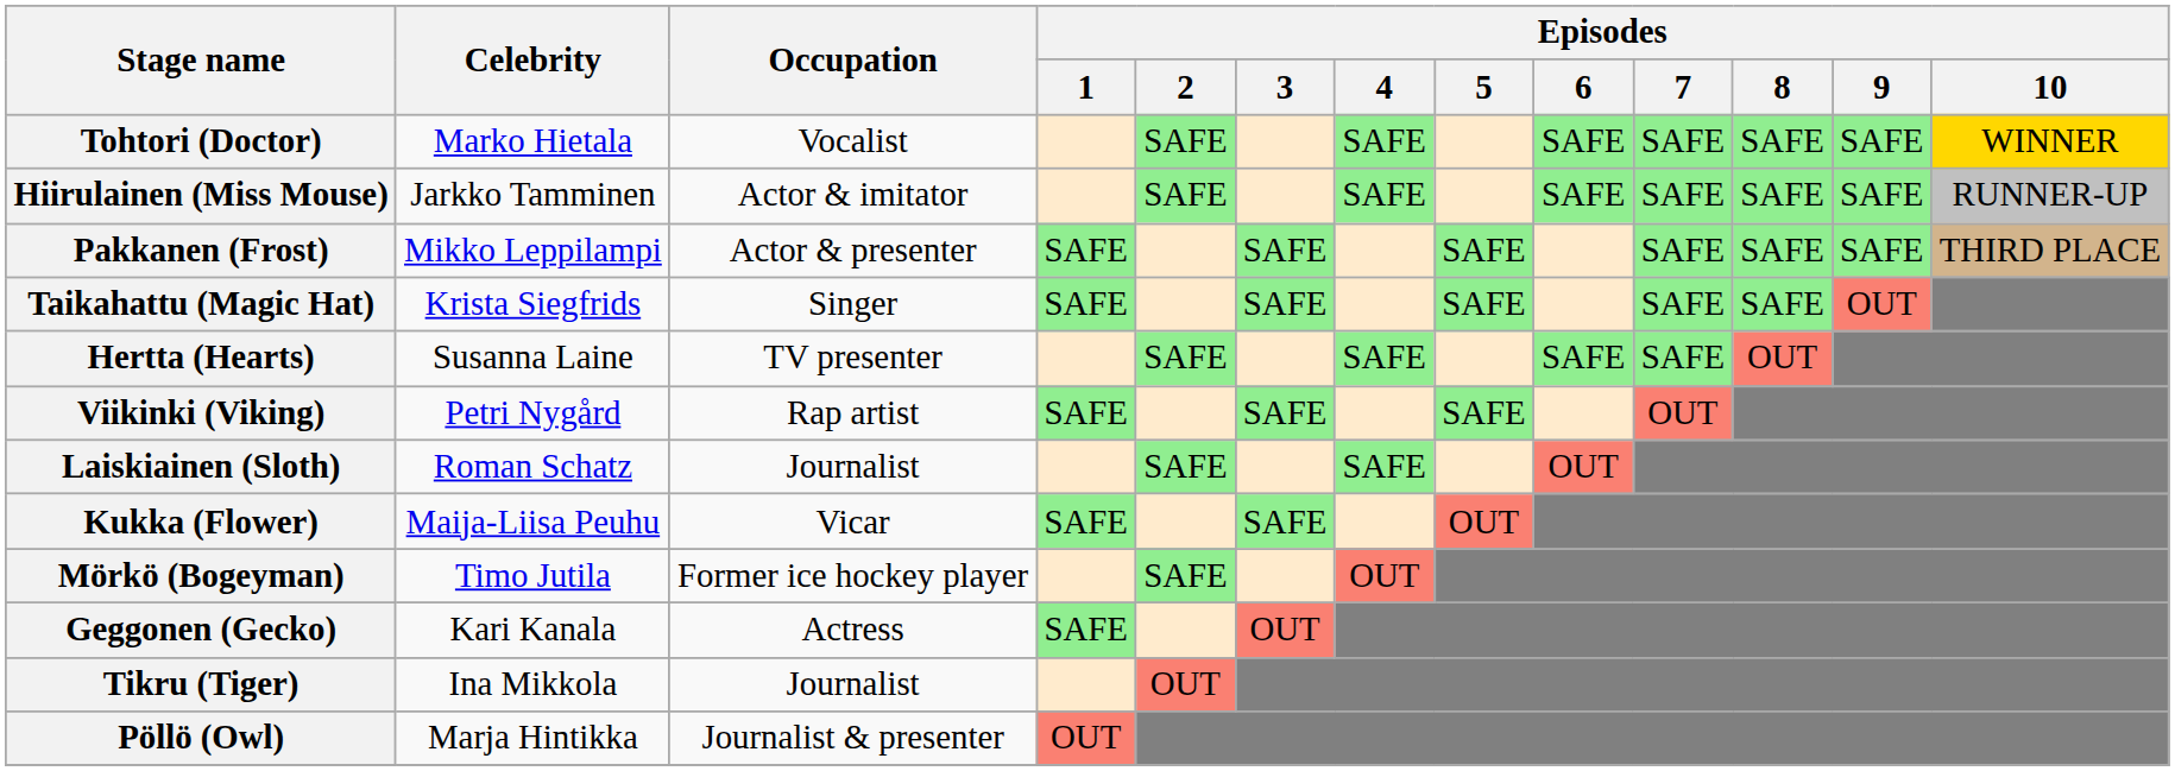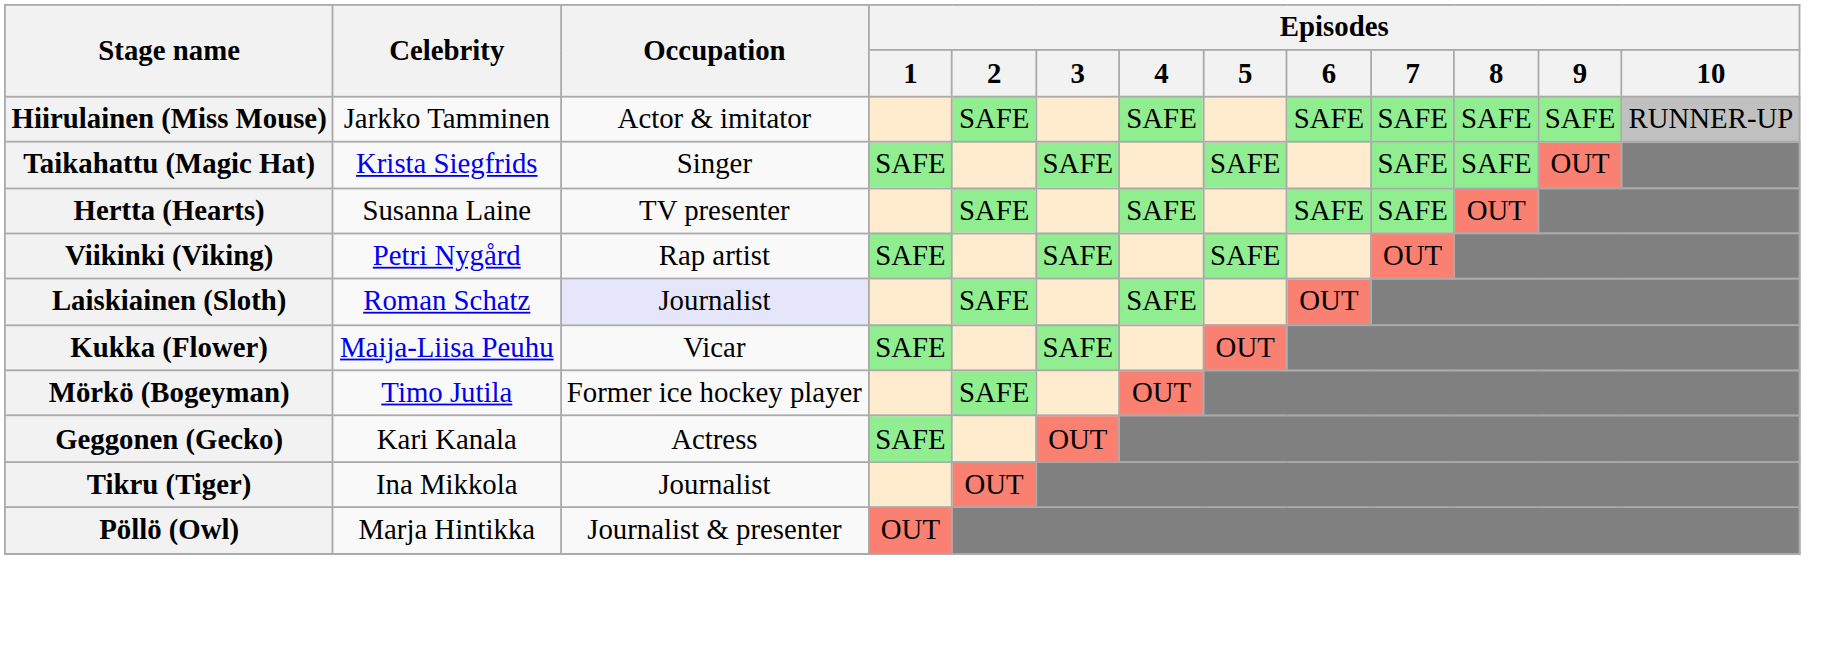- row: Tohtori (Doctor) | Marko Hietala | Vocalist | SAFE | SAFE | SAFE | SAFE | SAFE | SAFE | WINNER
- row: Pakkanen (Frost) | Mikko Leppilampi | Actor & presenter | SAFE | SAFE | SAFE | SAFE | SAFE | SAFE | THIRD PLACE
Laiskiainen (Sloth) | Occupation: no background -> lavender background
